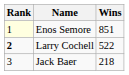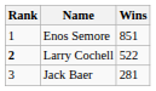Enos Semore | Rank: lightyellow background -> no background
Jack Baer | Wins: 218 -> 281
